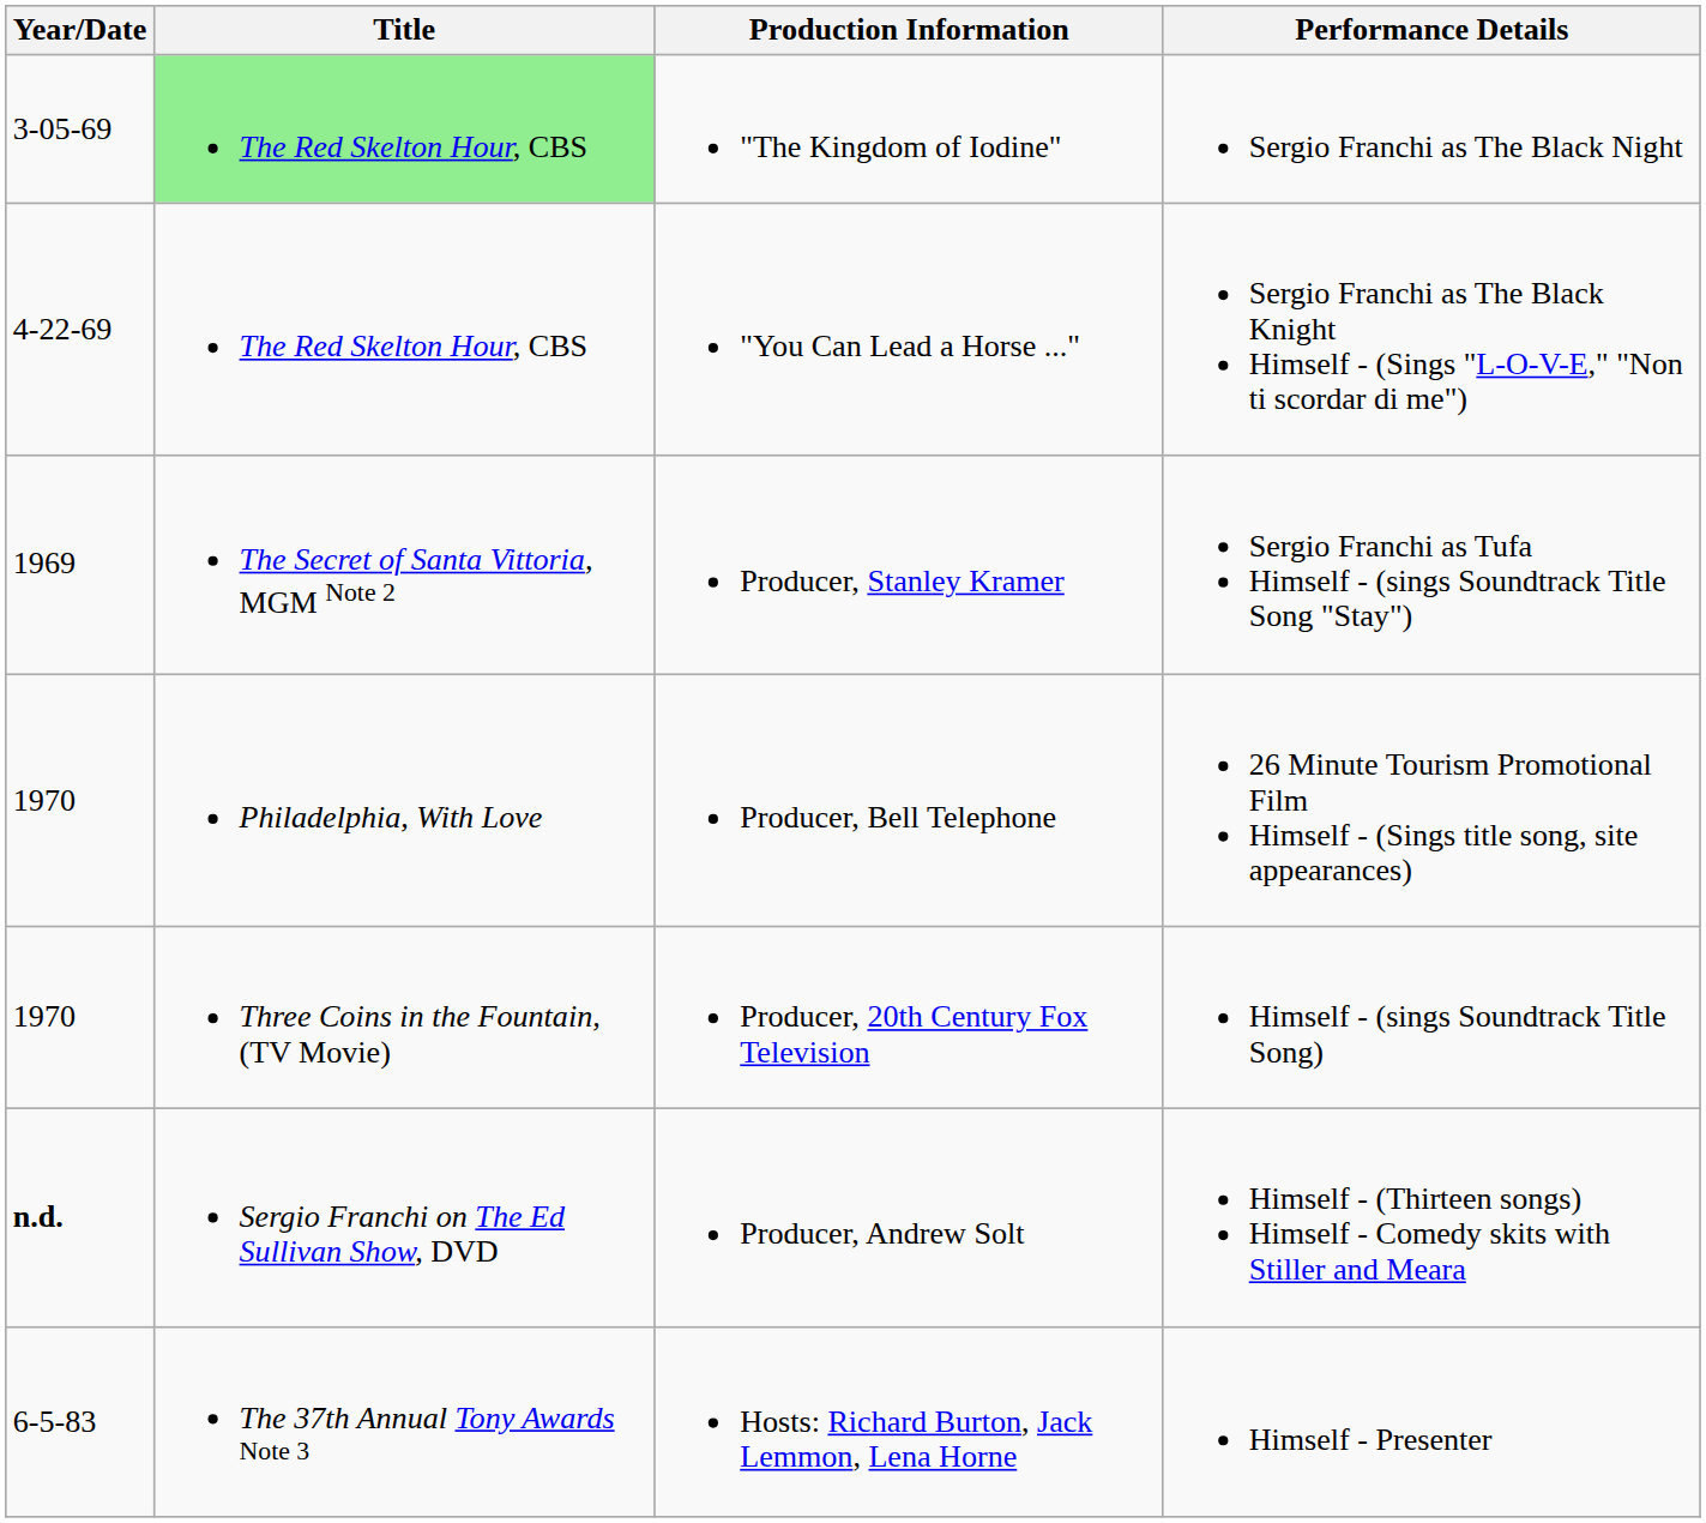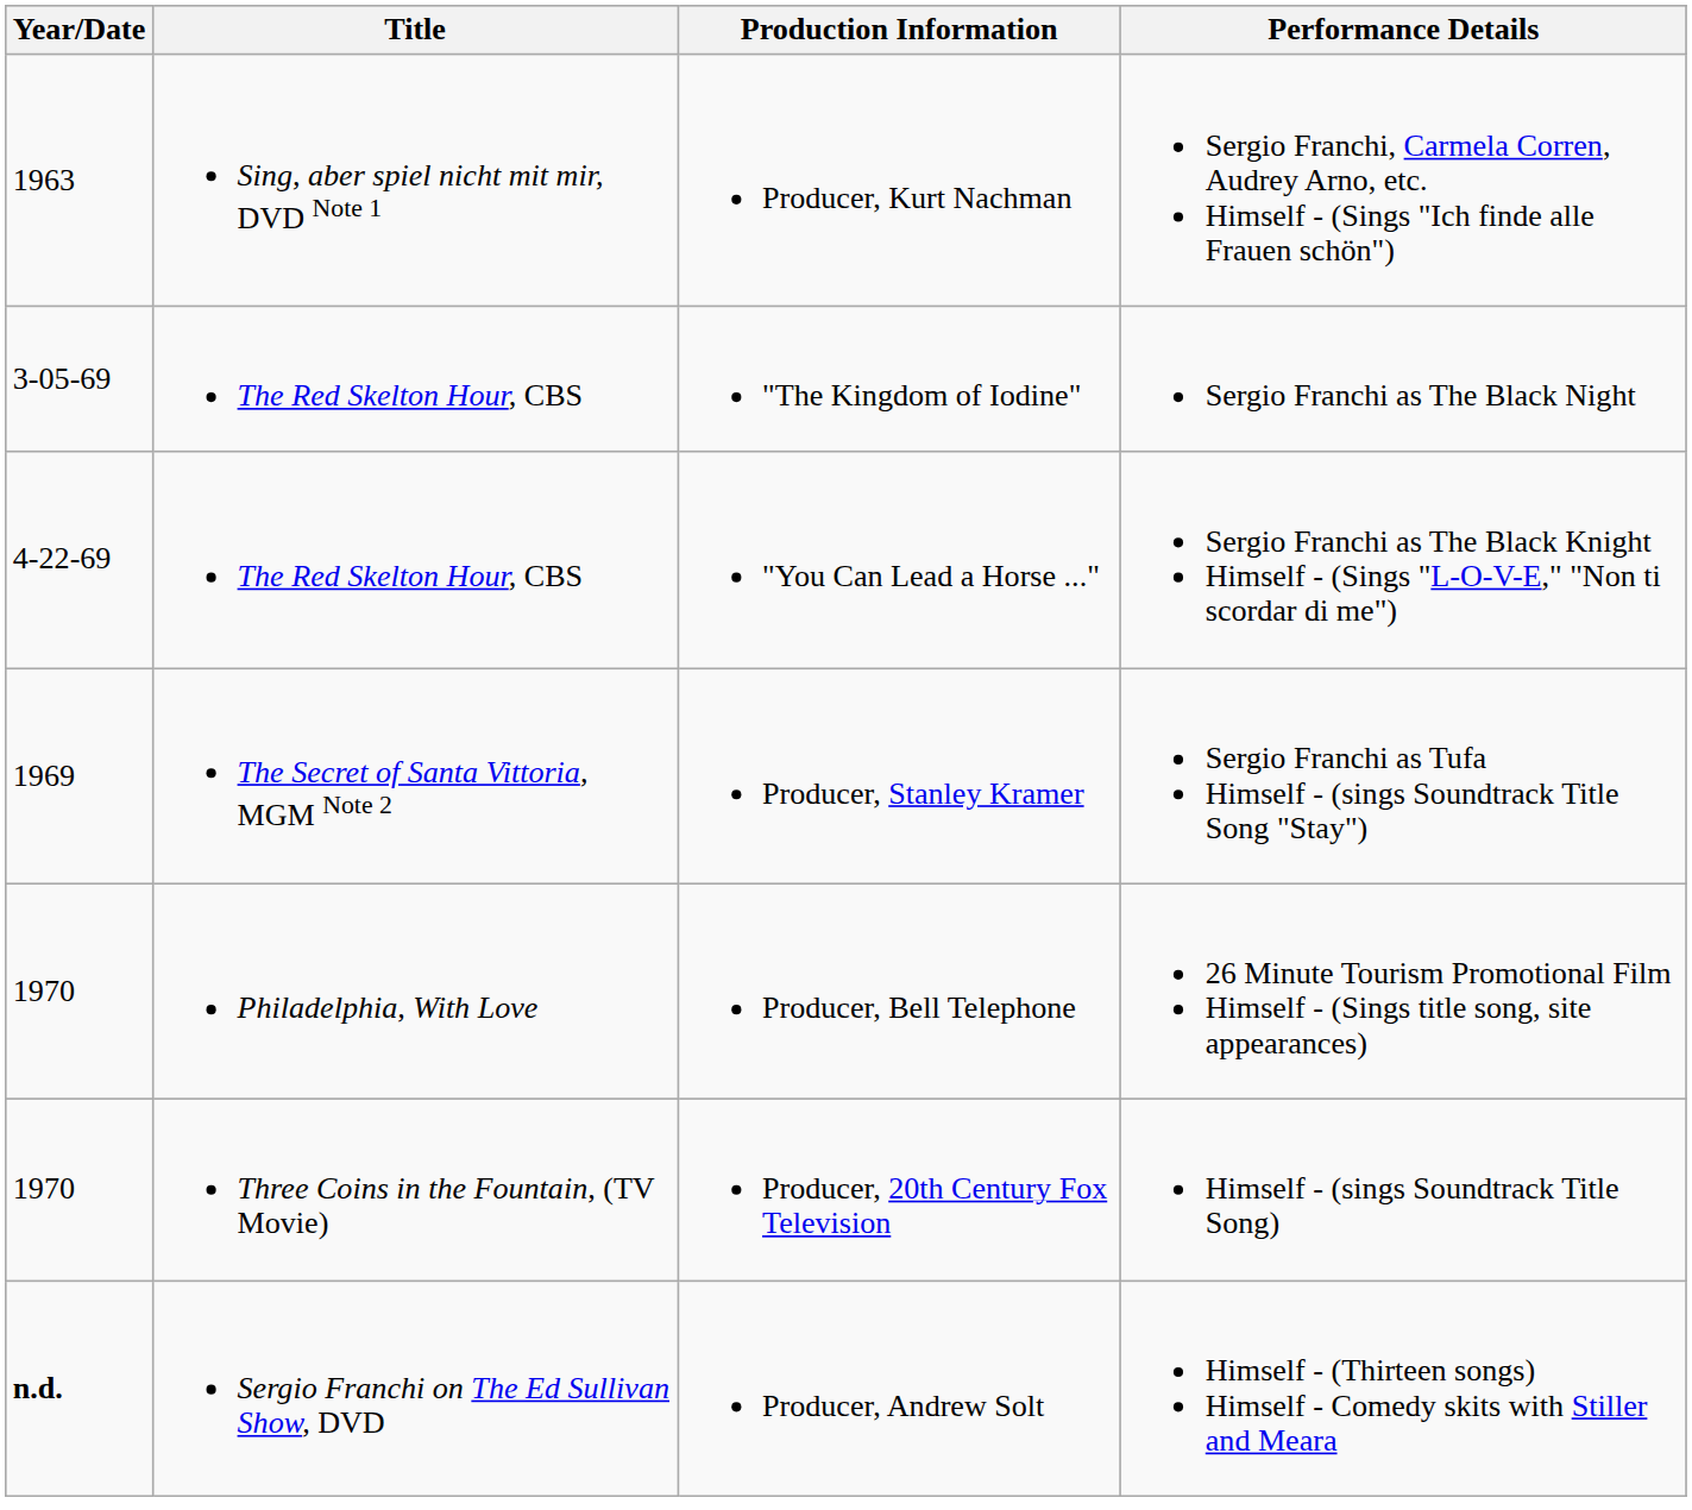+ row: 1963 | Sing, aber spiel nicht mit mir, DVD Note 1 | Producer, Kurt Nachman | Sergio Franchi, Carmela Corren, Audrey Arno, etc. Himself - (Sings "Ich finde alle Frauen schön")
"The Kingdom of Iodine" | Title: lightgreen background -> no background
- row: 6-5-83 | The 37th Annual Tony Awards Note 3 | Hosts: Richard Burton, Jack Lemmon, Lena Horne | Himself - Presenter
